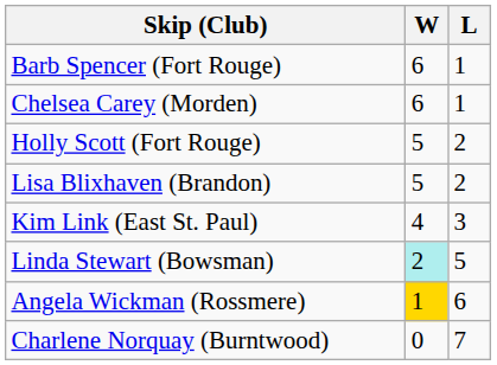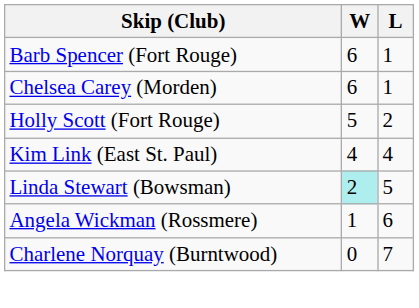- row: Lisa Blixhaven (Brandon) | 5 | 2
Kim Link (East St. Paul) | L: 3 -> 4
Angela Wickman (Rossmere) | W: gold background -> no background
